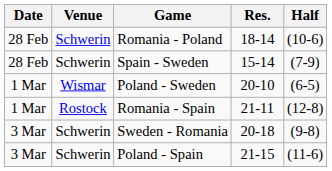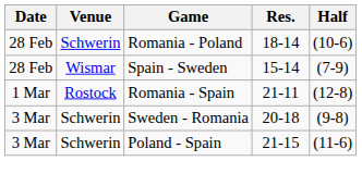Spain - Sweden | Venue: Schwerin -> Wismar
- row: 1 Mar | Wismar | Poland - Sweden | 20-10 | (6-5)
